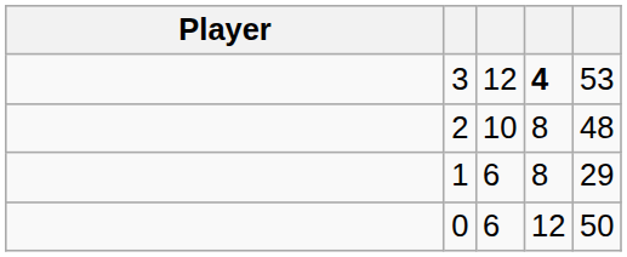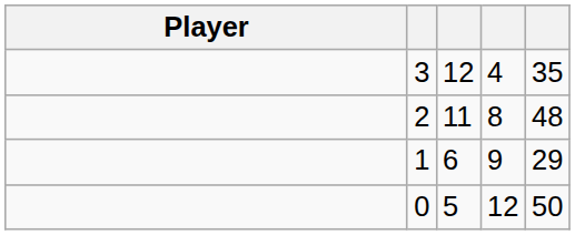3 | column 4: bold -> normal
3 | column 5: 53 -> 35
2 | column 3: 10 -> 11
1 | column 4: 8 -> 9
0 | column 3: 6 -> 5
